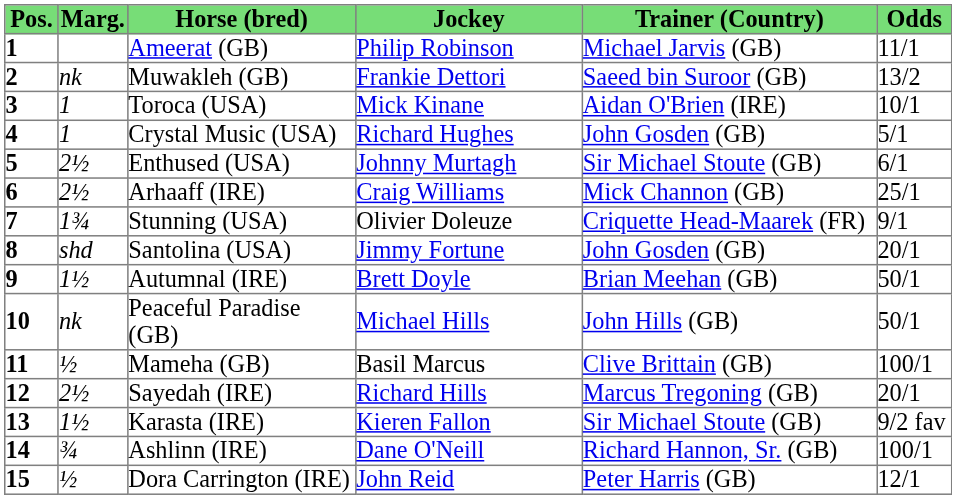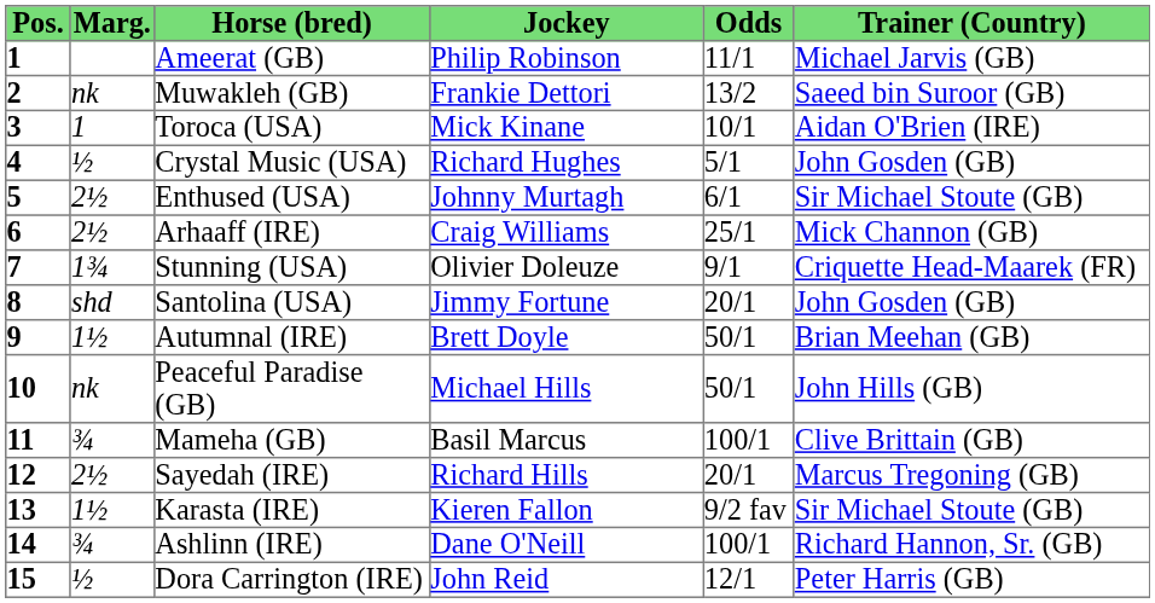columns swapped: Trainer (Country) <-> Odds
Crystal Music (USA) | Marg.: 1 -> ½
Mameha (GB) | Marg.: ½ -> ¾
